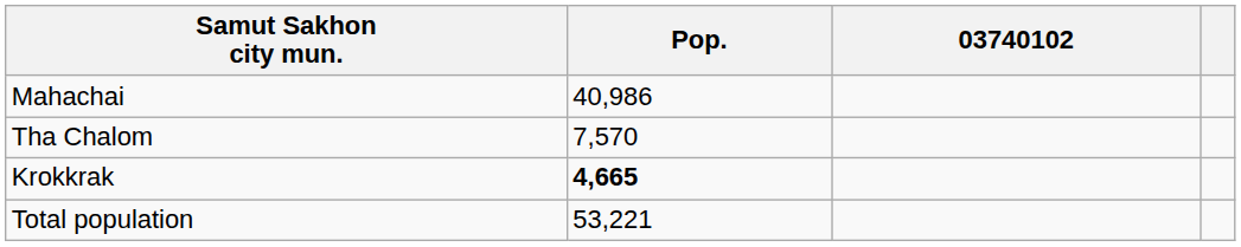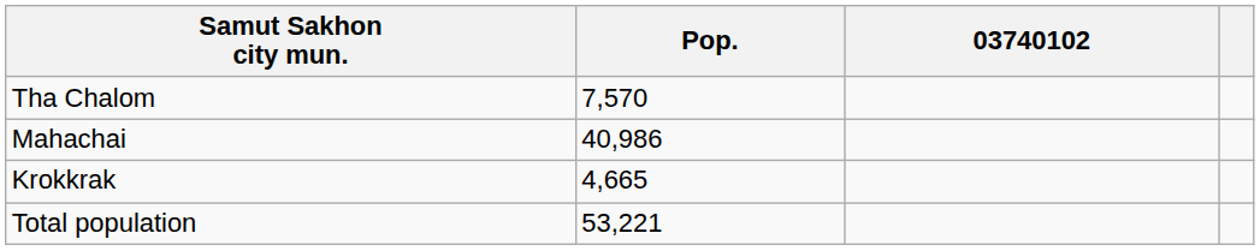rows swapped: Mahachai <-> Tha Chalom
Krokkrak | Pop.: bold -> normal
